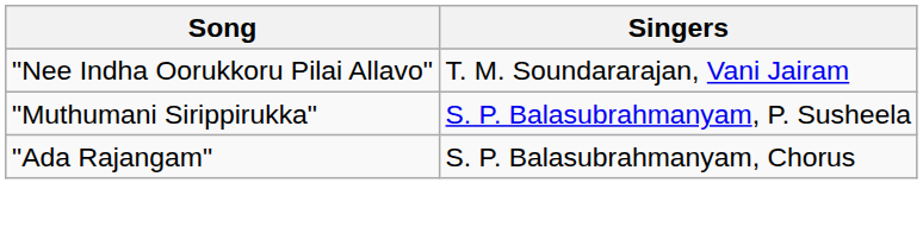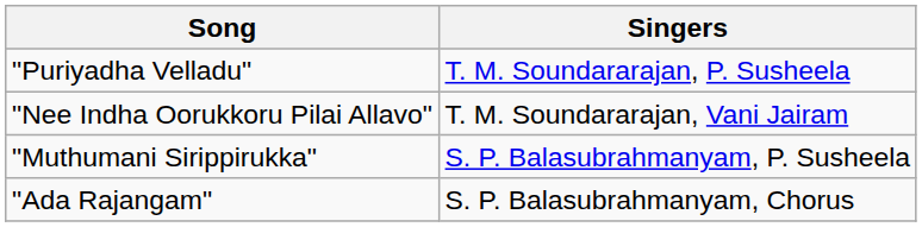+ row: "Puriyadha Velladu" | T. M. Soundararajan, P. Susheela
